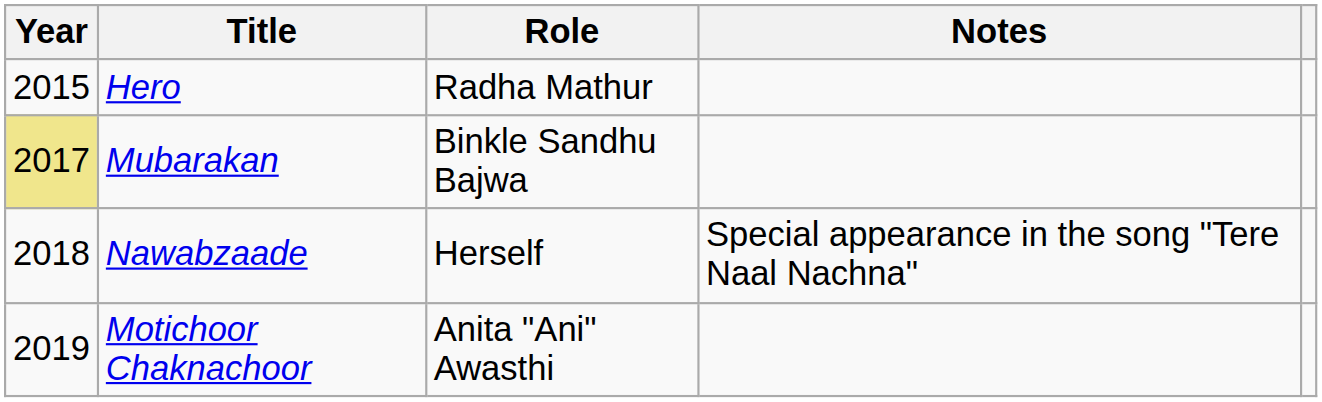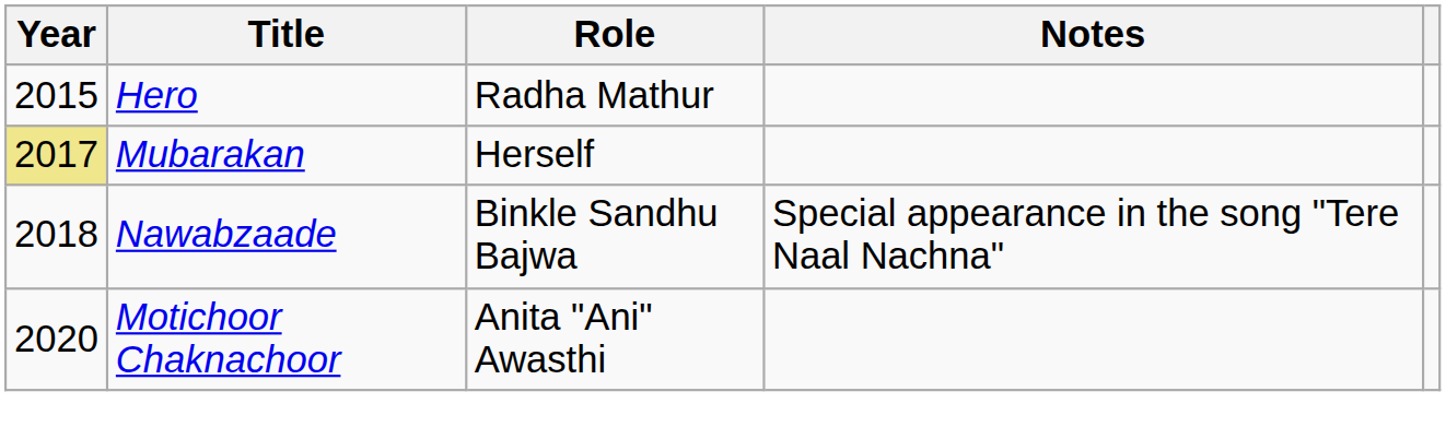Mubarakan | Role: Binkle Sandhu Bajwa -> Herself
Nawabzaade | Role: Herself -> Binkle Sandhu Bajwa
Motichoor Chaknachoor | Year: 2019 -> 2020
